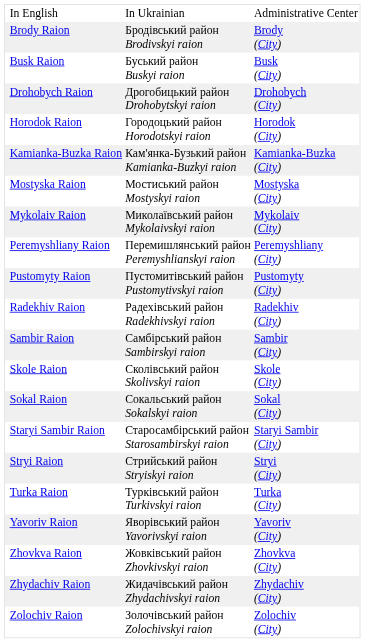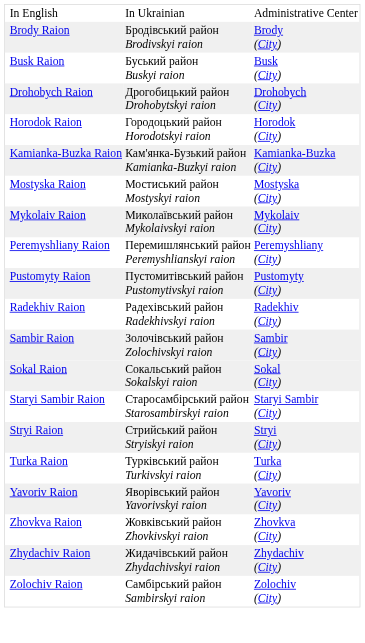Sambir Raion | In Ukrainian: Самбірський район Sambirskyi raion -> Золочівський район Zolochivskyi raion
- row: Skole Raion | Сколівський район Skolivskyi raion | Skole (City)
Zolochiv Raion | In Ukrainian: Золочівський район Zolochivskyi raion -> Самбірський район Sambirskyi raion
